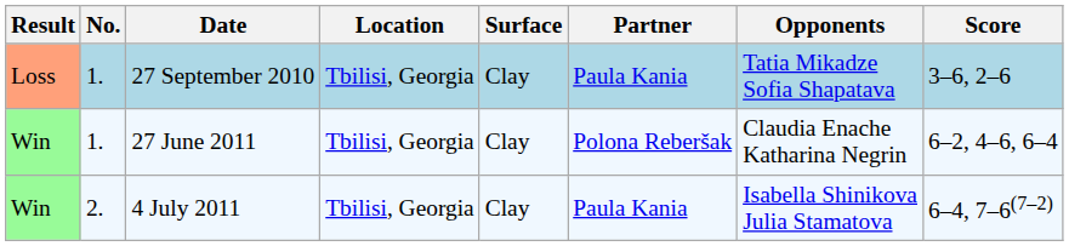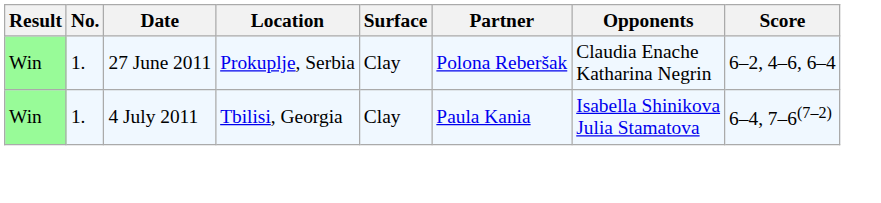- row: Loss | 1. | 27 September 2010 | Tbilisi, Georgia | Clay | Paula Kania | Tatia Mikadze Sofia Shapatava | 3–6, 2–6
27 June 2011 | Location: Tbilisi, Georgia -> Prokuplje, Serbia
4 July 2011 | No.: 2. -> 1.
